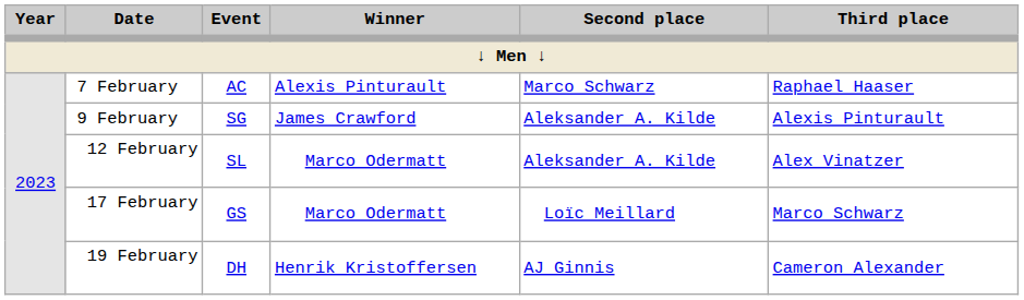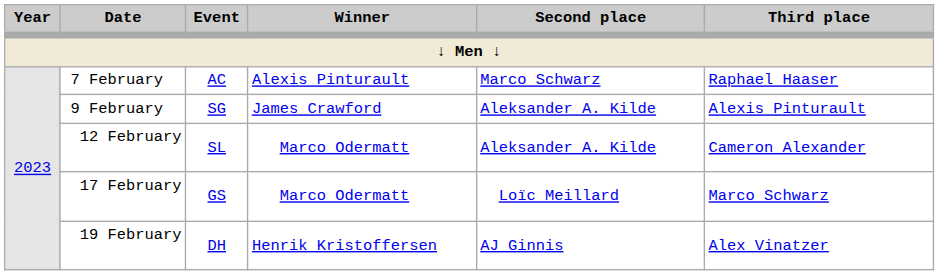12 February | Third place: Alex Vinatzer -> Cameron Alexander
19 February | Third place: Cameron Alexander -> Alex Vinatzer
